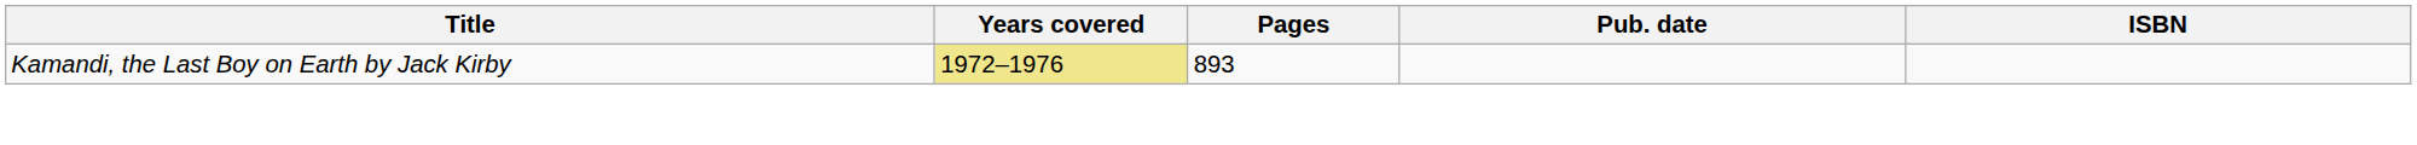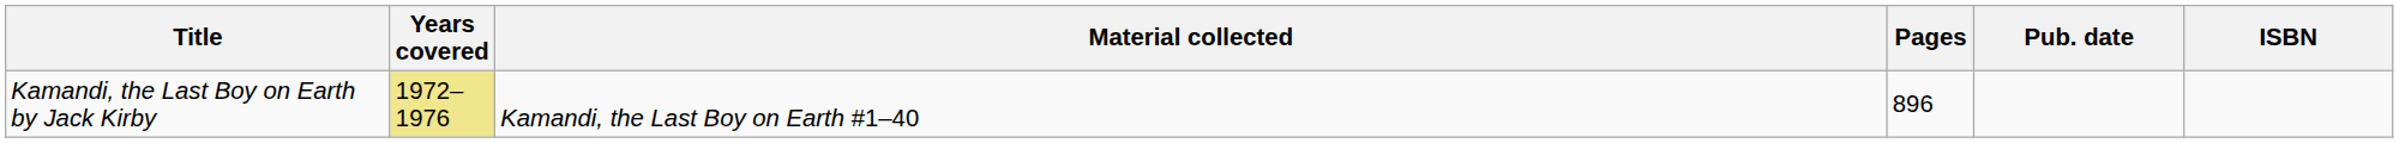+ column: Material collected | Kamandi, the Last Boy on Earth #1–40
Kamandi, the Last Boy on Earth by Jack Kirby | Pages: 893 -> 896
